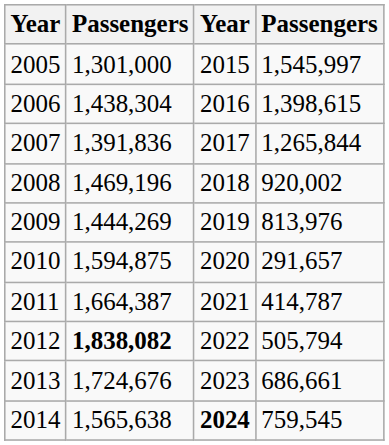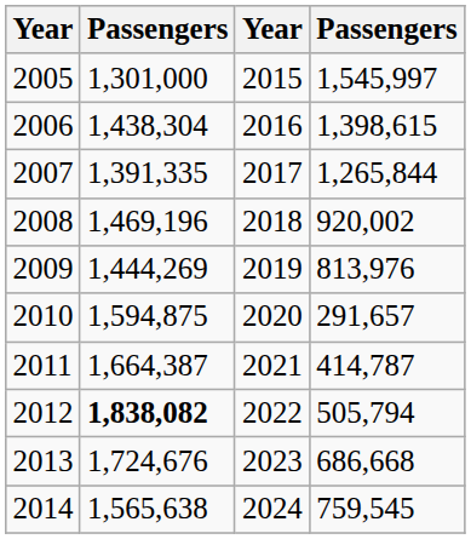2007 | column 2: 1,391,836 -> 1,391,335
2013 | column 4: 686,661 -> 686,668
2014 | column 3: bold -> normal
